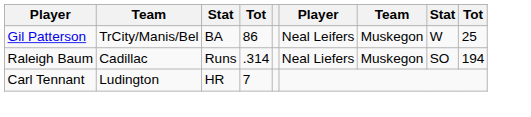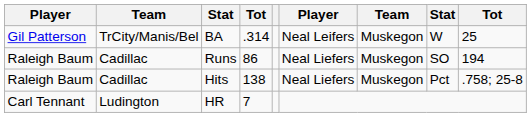BA | column 4: 86 -> .314
Runs | column 4: .314 -> 86
+ row: Raleigh Baum | Cadillac | Hits | 138 | Neal Liefers | Muskegon | Pct | .758; 25-8
